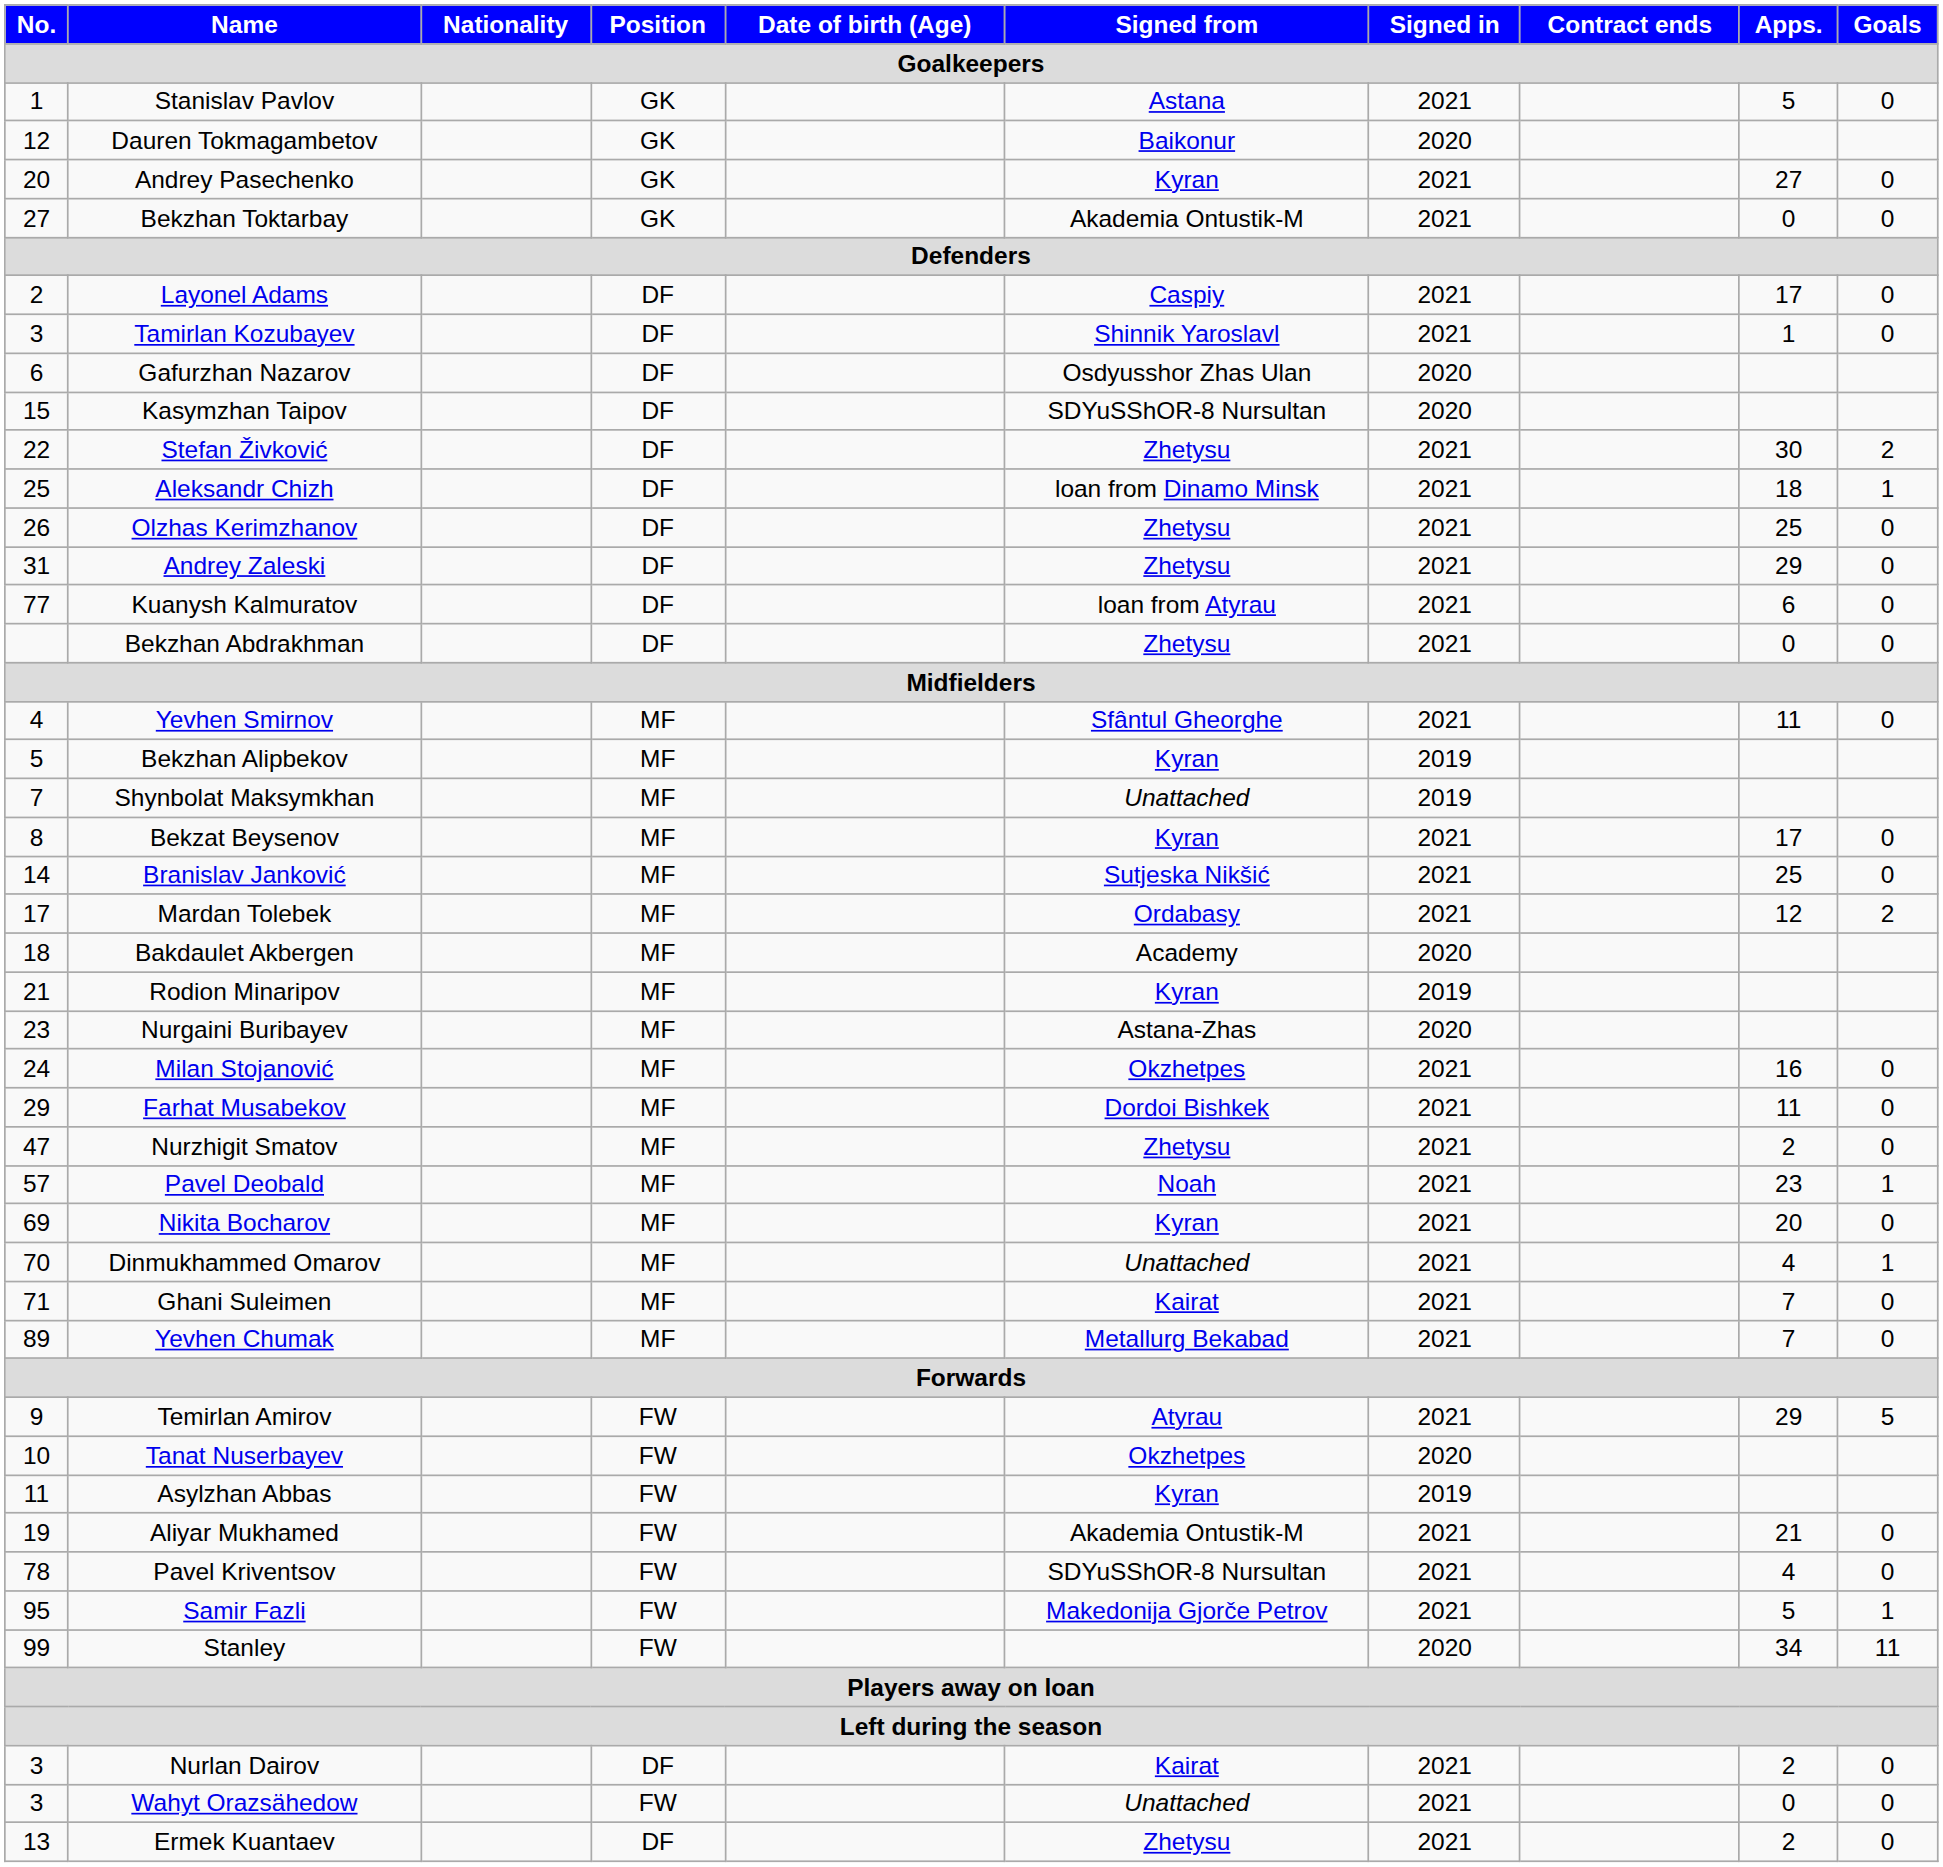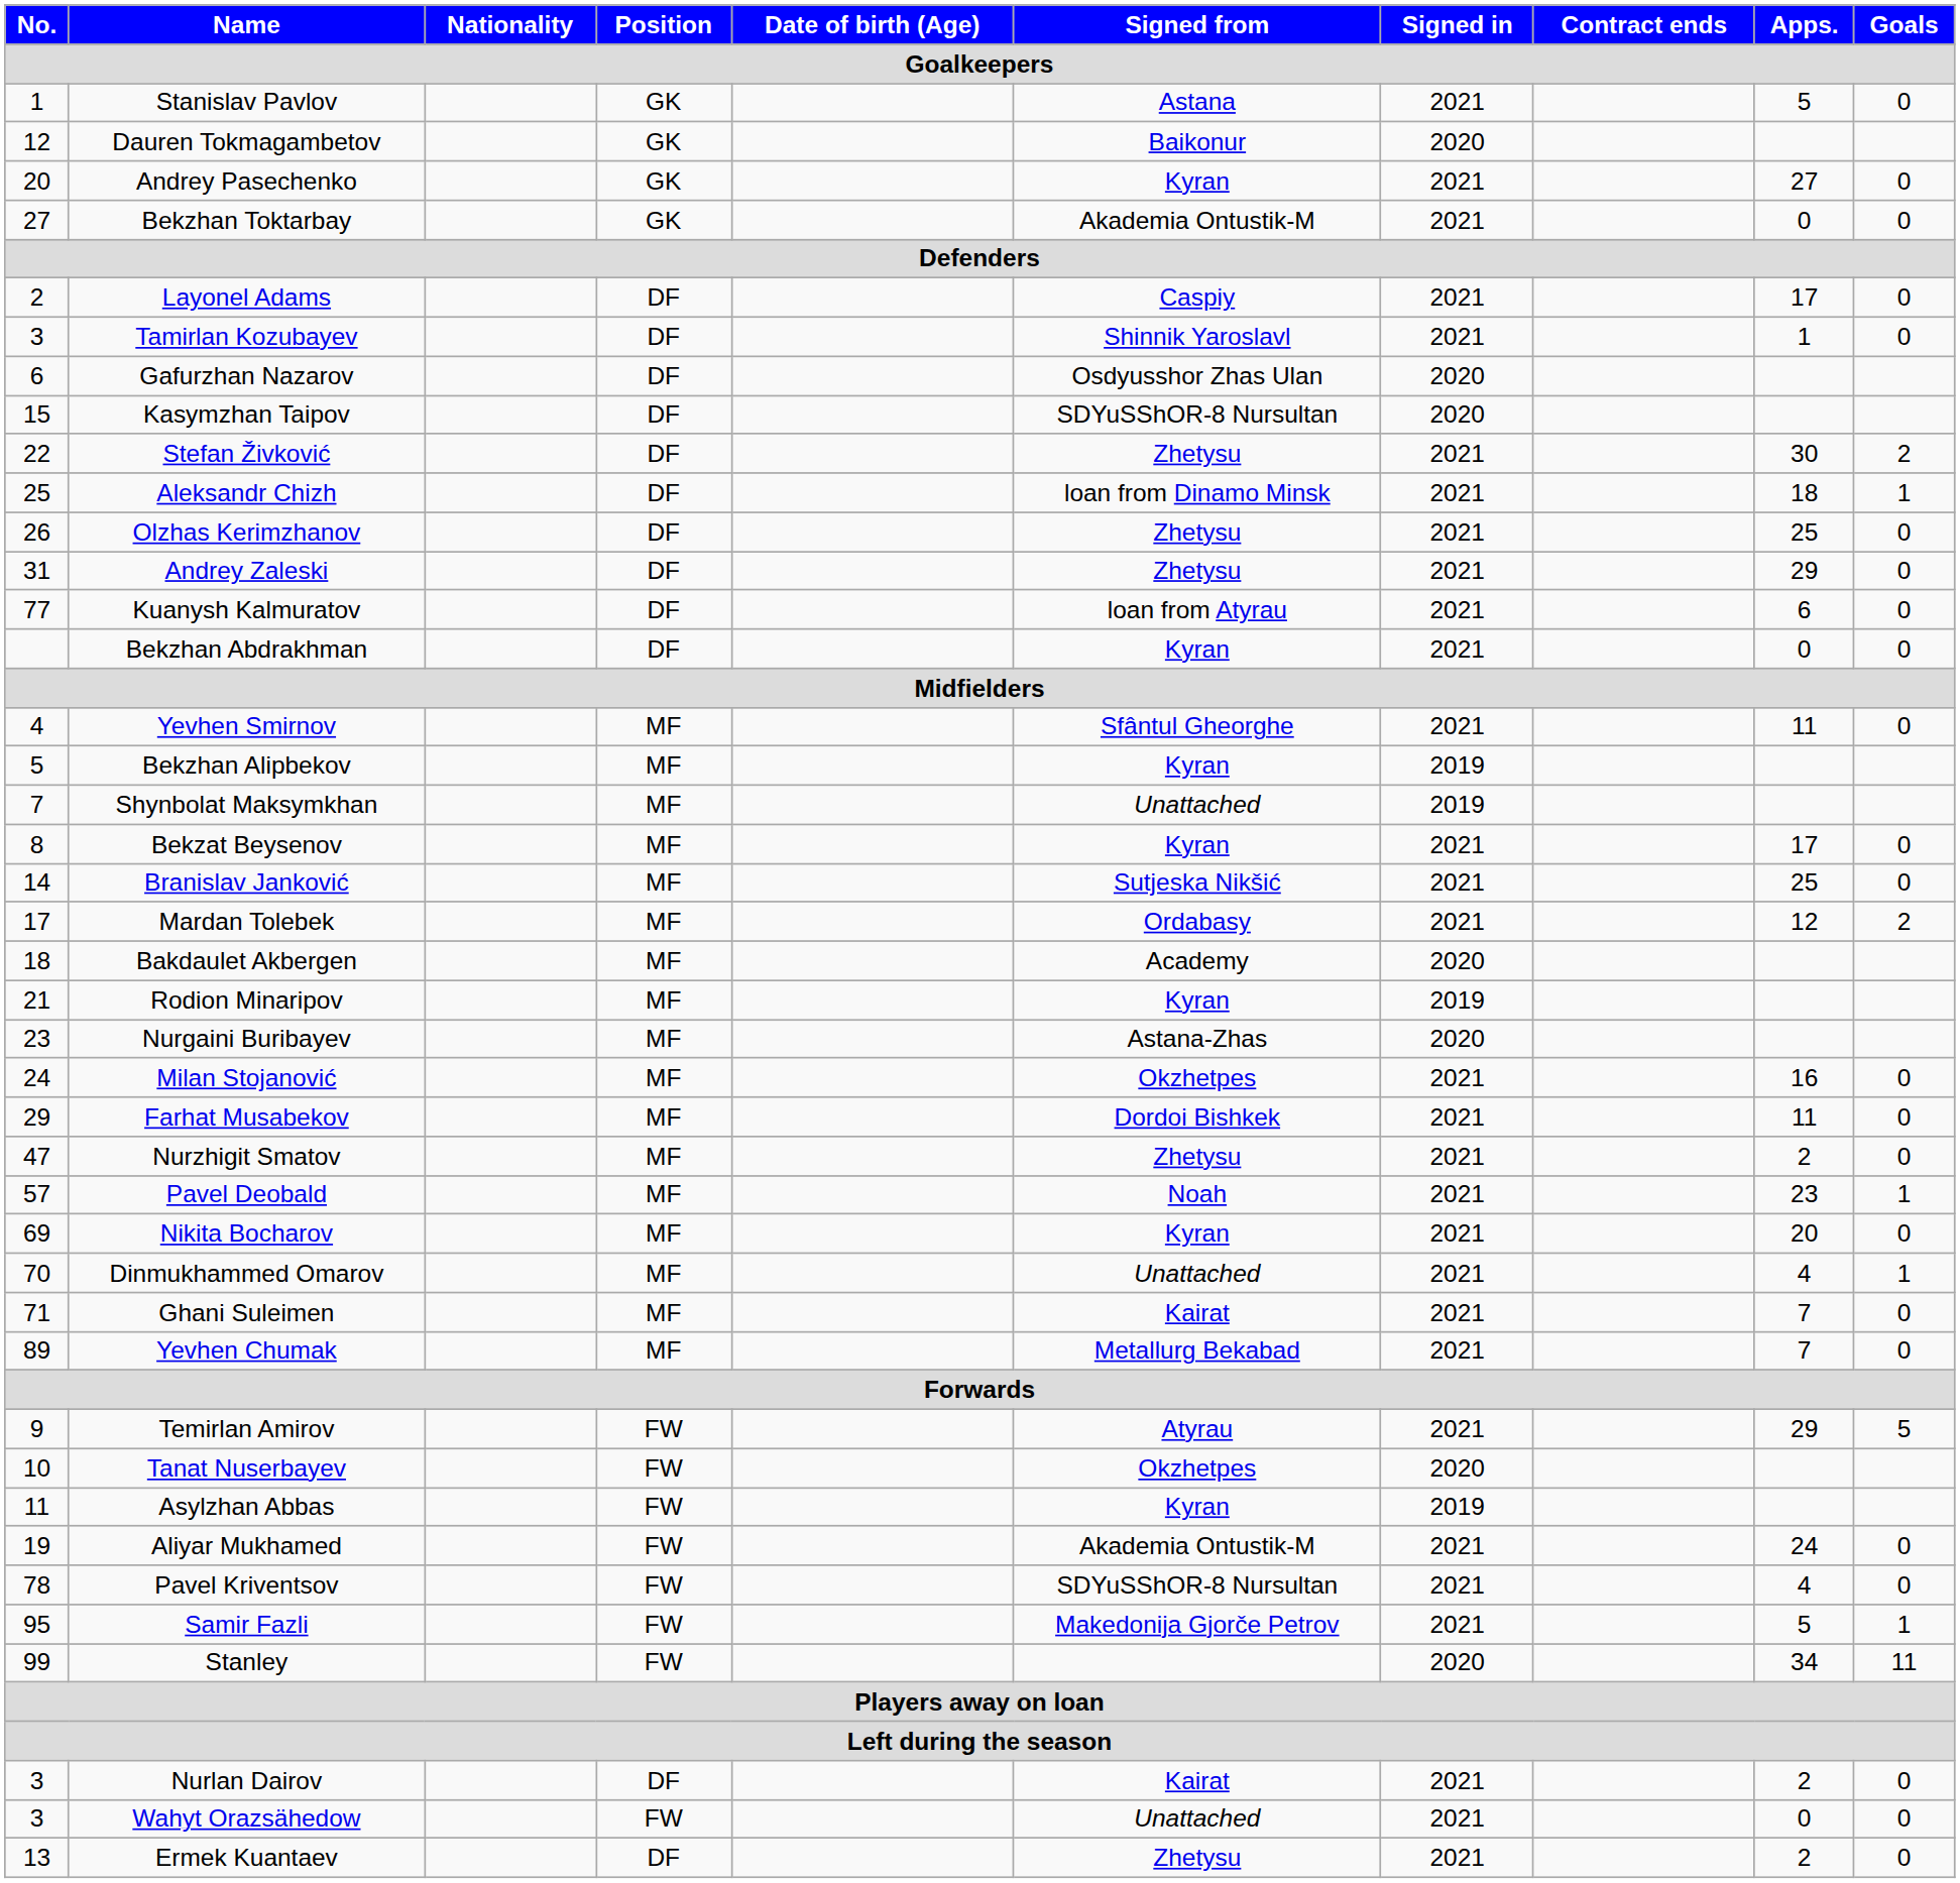Bekzhan Abdrakhman | Signed from: Zhetysu -> Kyran
Aliyar Mukhamed | Apps.: 21 -> 24
